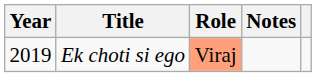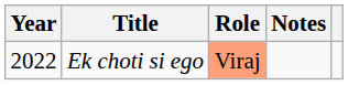Ek choti si ego | Year: 2019 -> 2022
